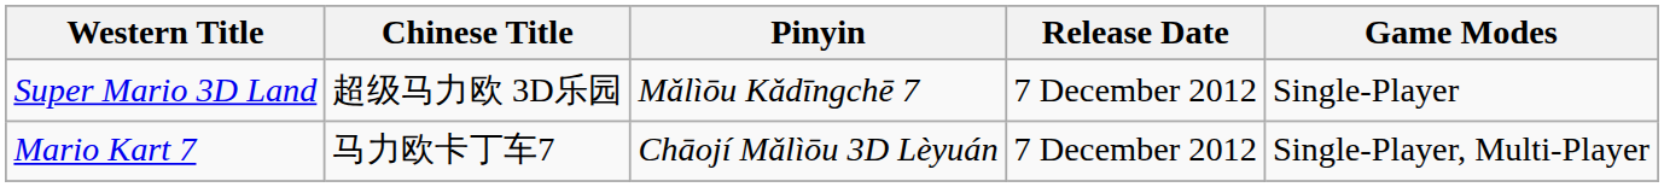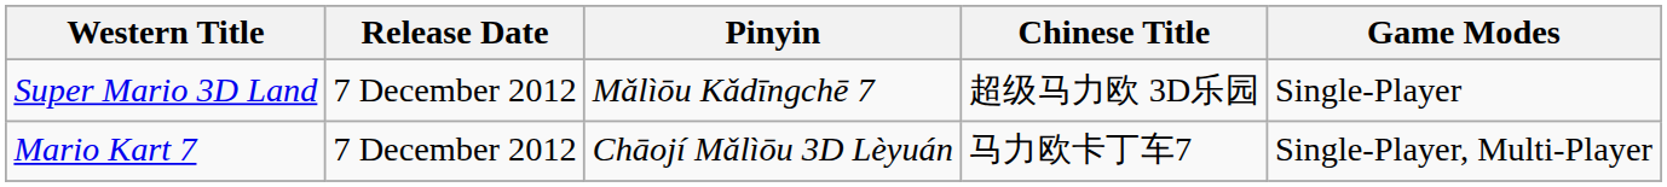columns swapped: Chinese Title <-> Release Date
